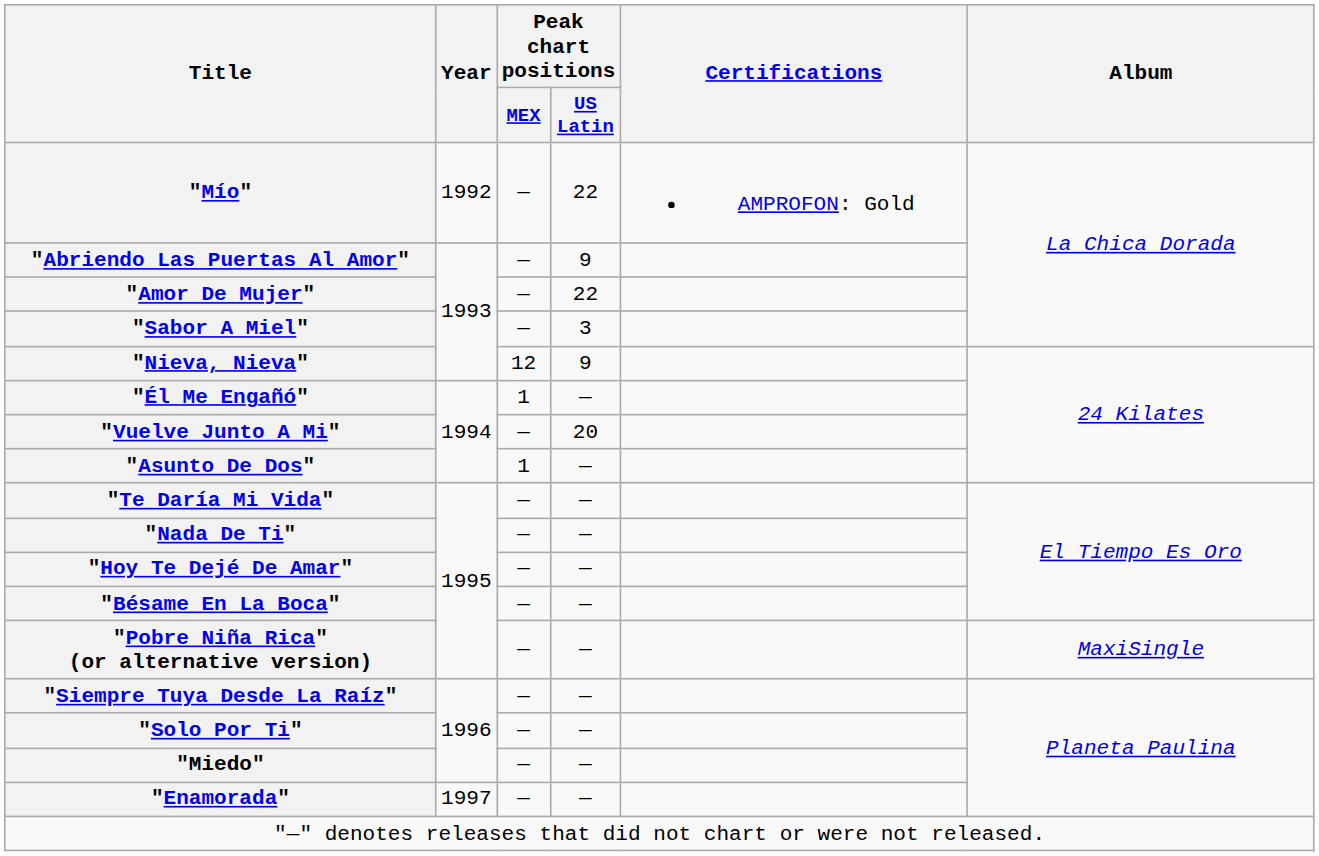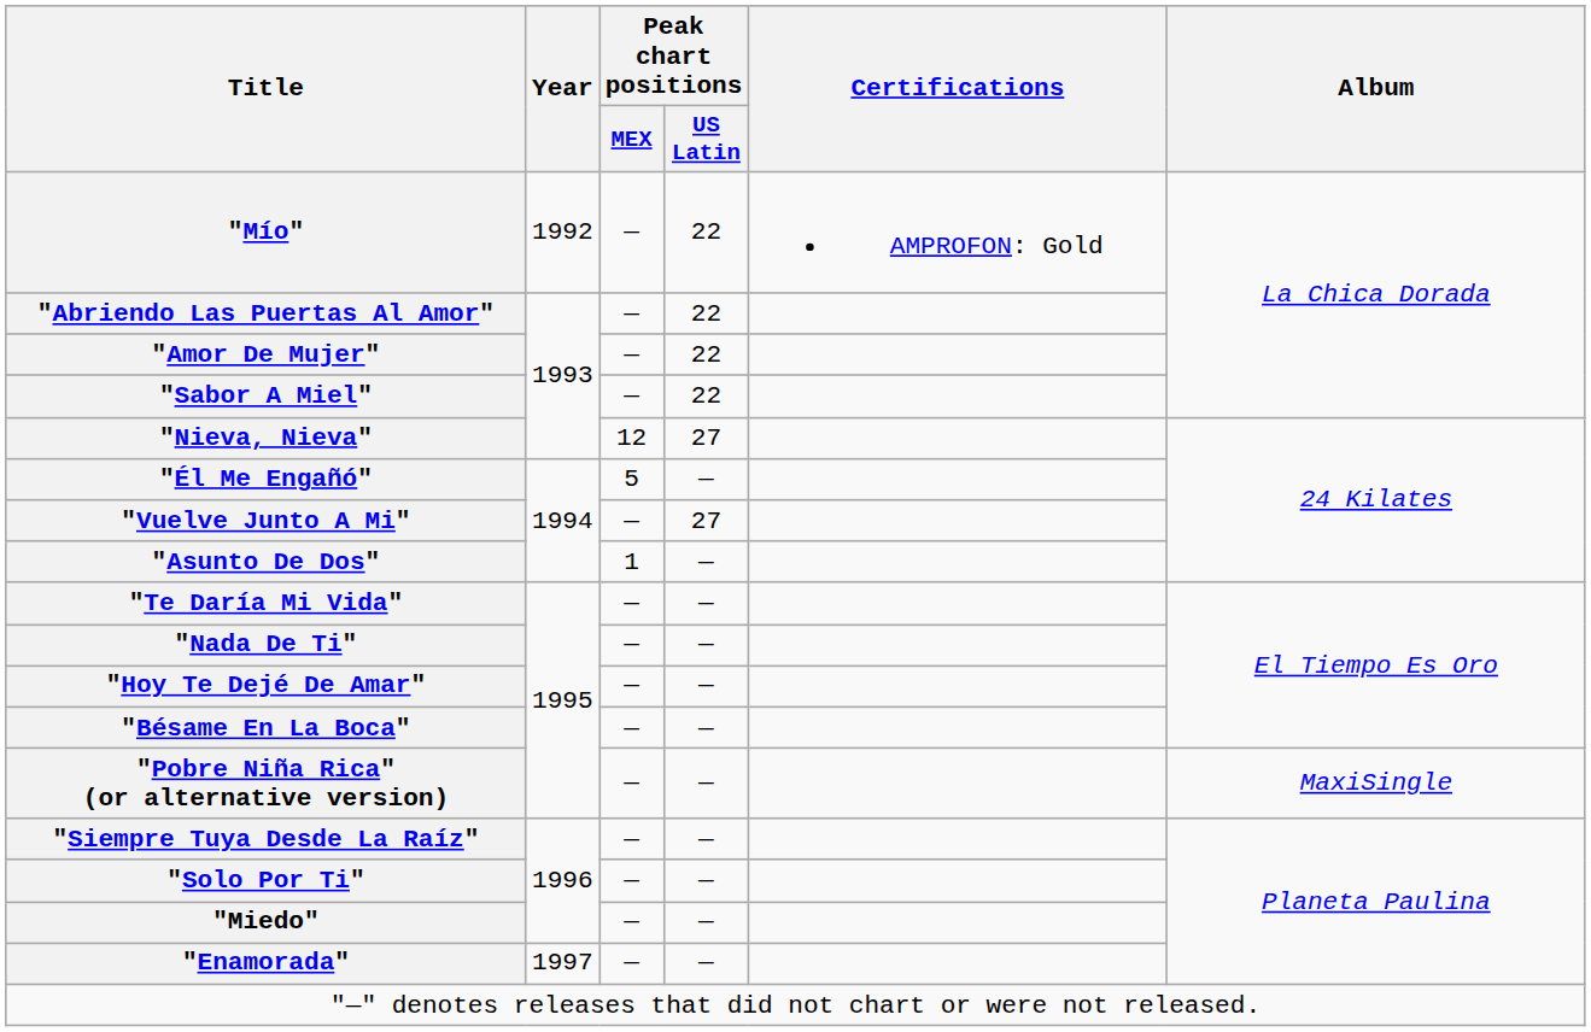"Abriendo Las Puertas Al Amor" | Peak chart positions / US Latin: 9 -> 22
"Sabor A Miel" | Peak chart positions / US Latin: 3 -> 22
"Nieva, Nieva" | Peak chart positions / US Latin: 9 -> 27
"Él Me Engañó" | Peak chart positions / MEX: 1 -> 5
"Vuelve Junto A Mi" | Peak chart positions / US Latin: 20 -> 27
